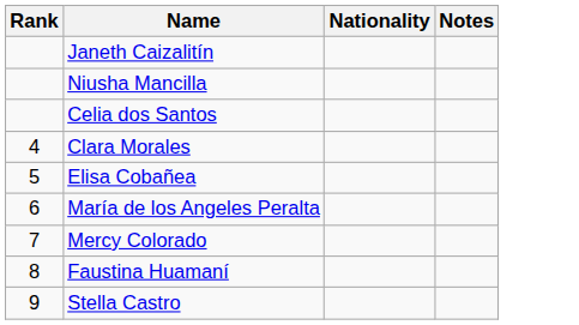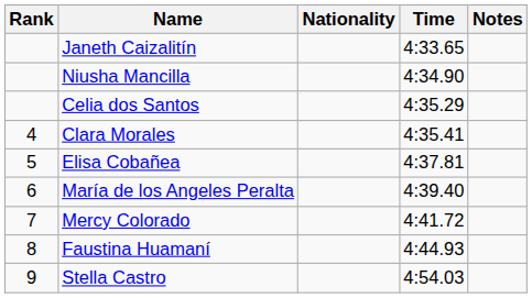+ column: Time | 4:33.65 | 4:34.90 | 4:35.29 | 4:35.41 | 4:37.81 | 4:39.40 | 4:41.72 | 4:44.93 | 4:54.03
